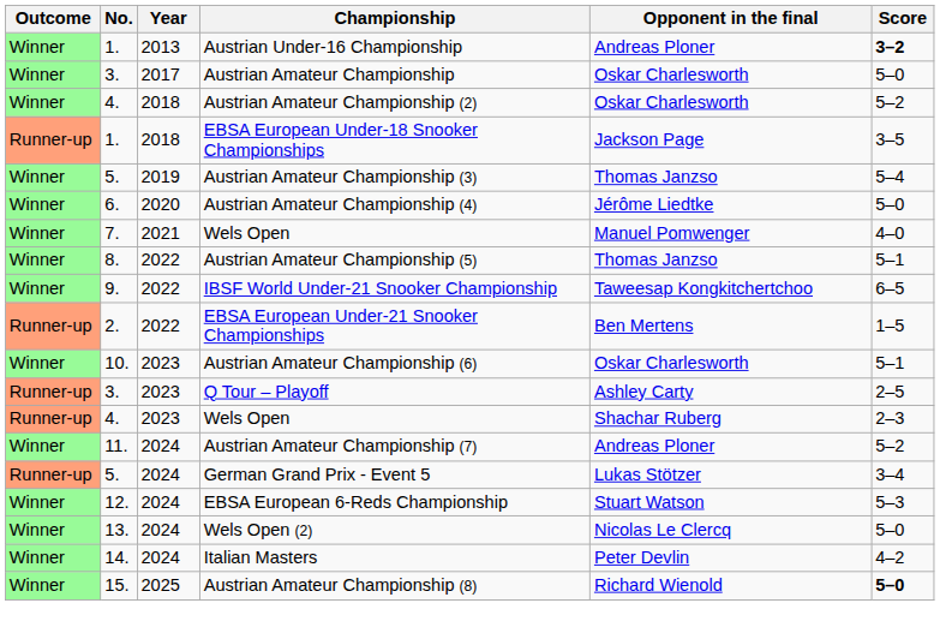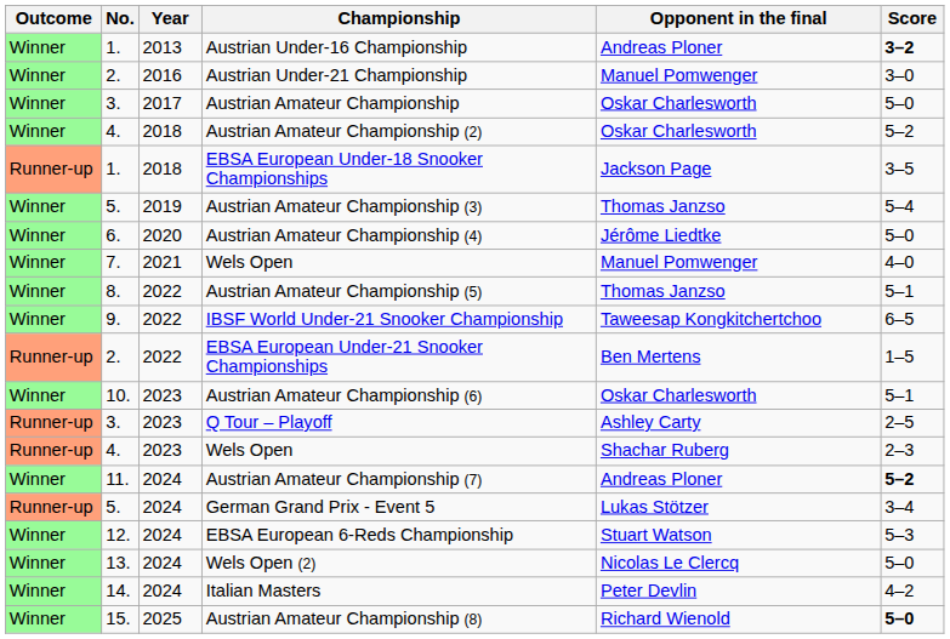+ row: Winner | 2. | 2016 | Austrian Under-21 Championship | Manuel Pomwenger | 3–0
Austrian Amateur Championship (7) | Score: normal -> bold
